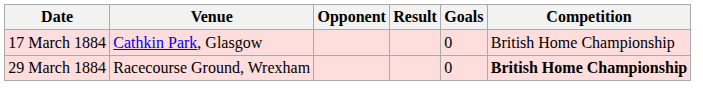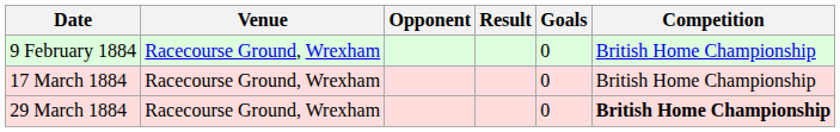+ row: 9 February 1884 | Racecourse Ground, Wrexham | 0 | British Home Championship
17 March 1884 | Venue: Cathkin Park, Glasgow -> Racecourse Ground, Wrexham
